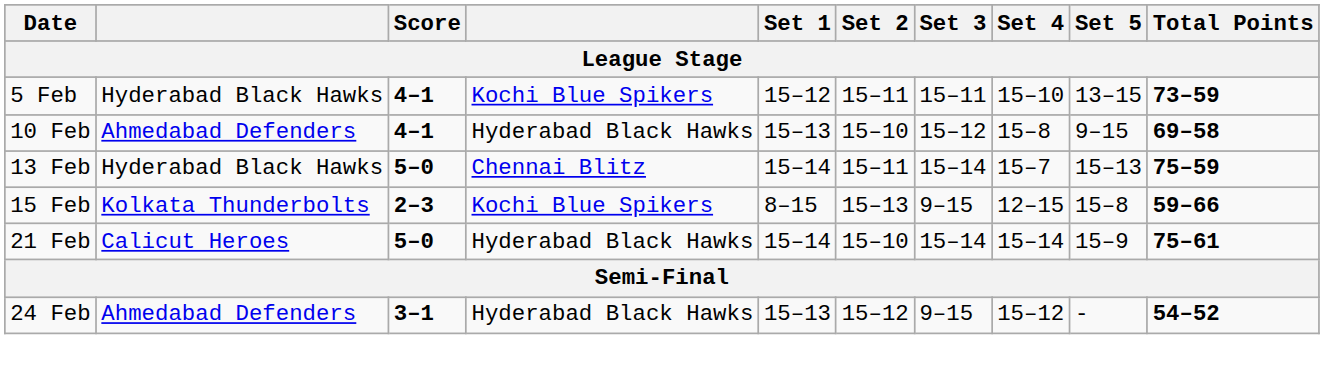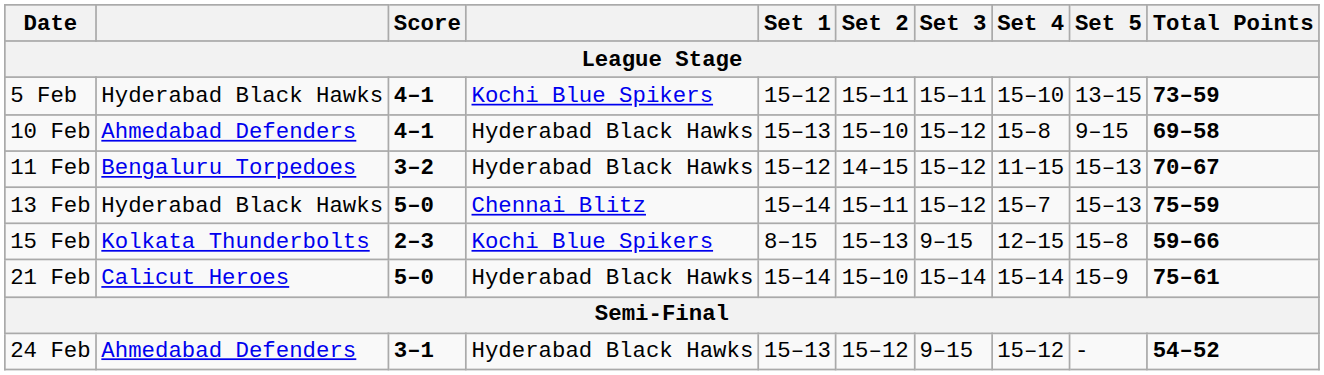+ row: 11 Feb | Bengaluru Torpedoes | 3–2 | Hyderabad Black Hawks | 15–12 | 14–15 | 15–12 | 11–15 | 15–13 | 70–67
13 Feb | Set 3: 15–14 -> 15–12
